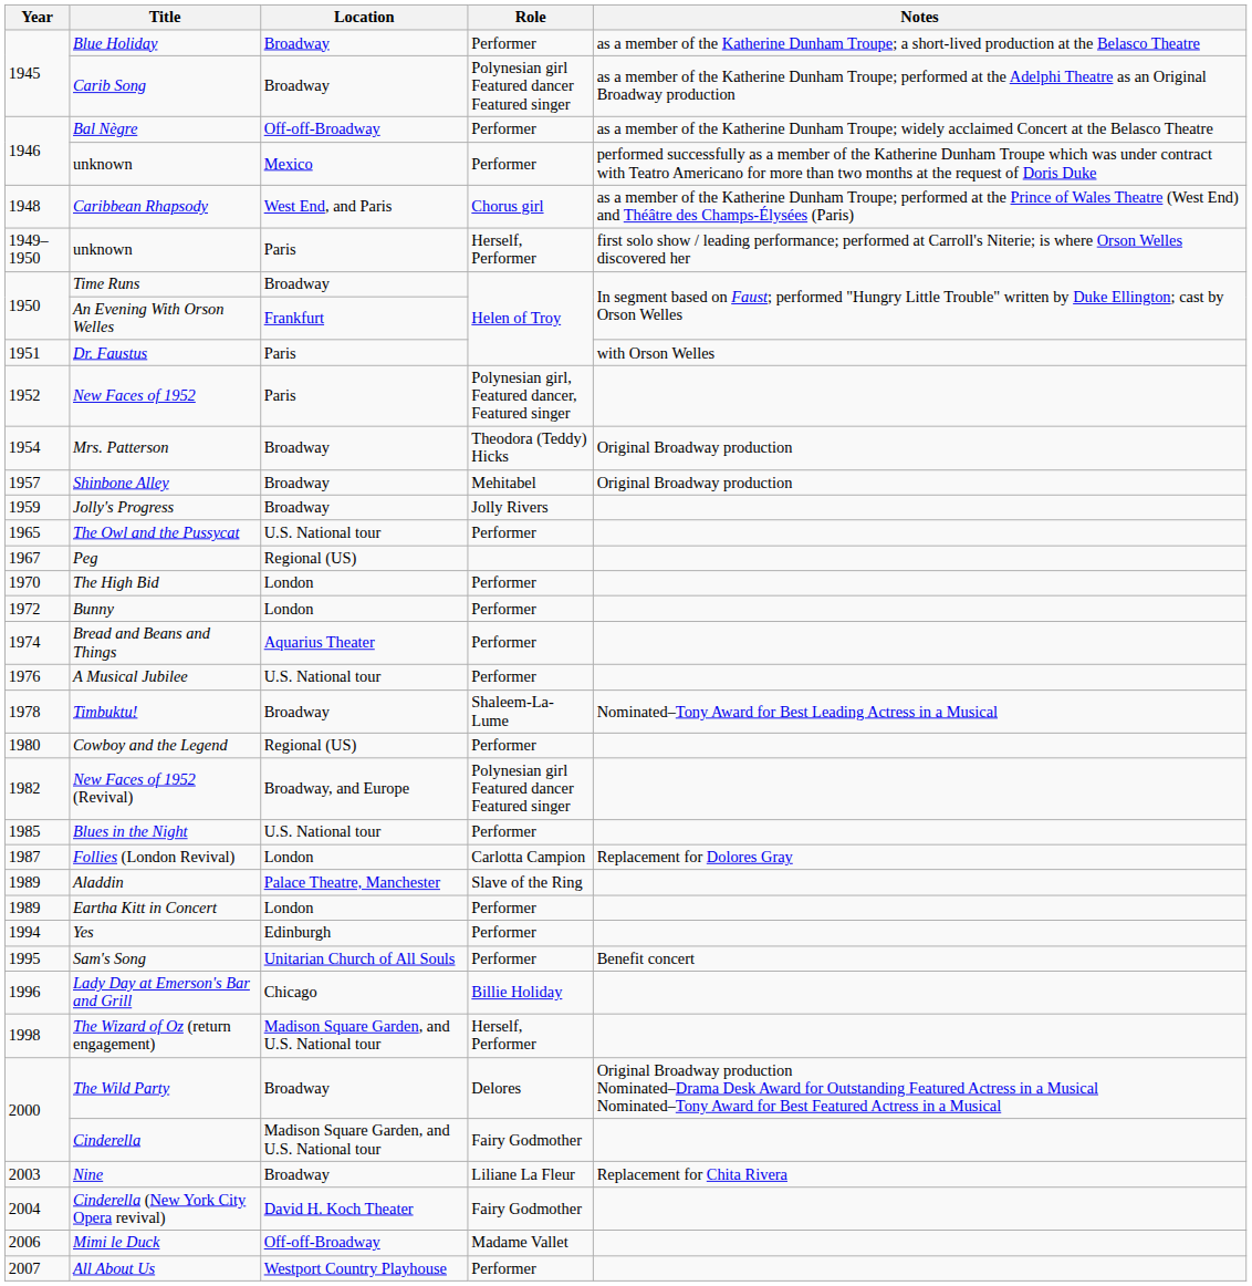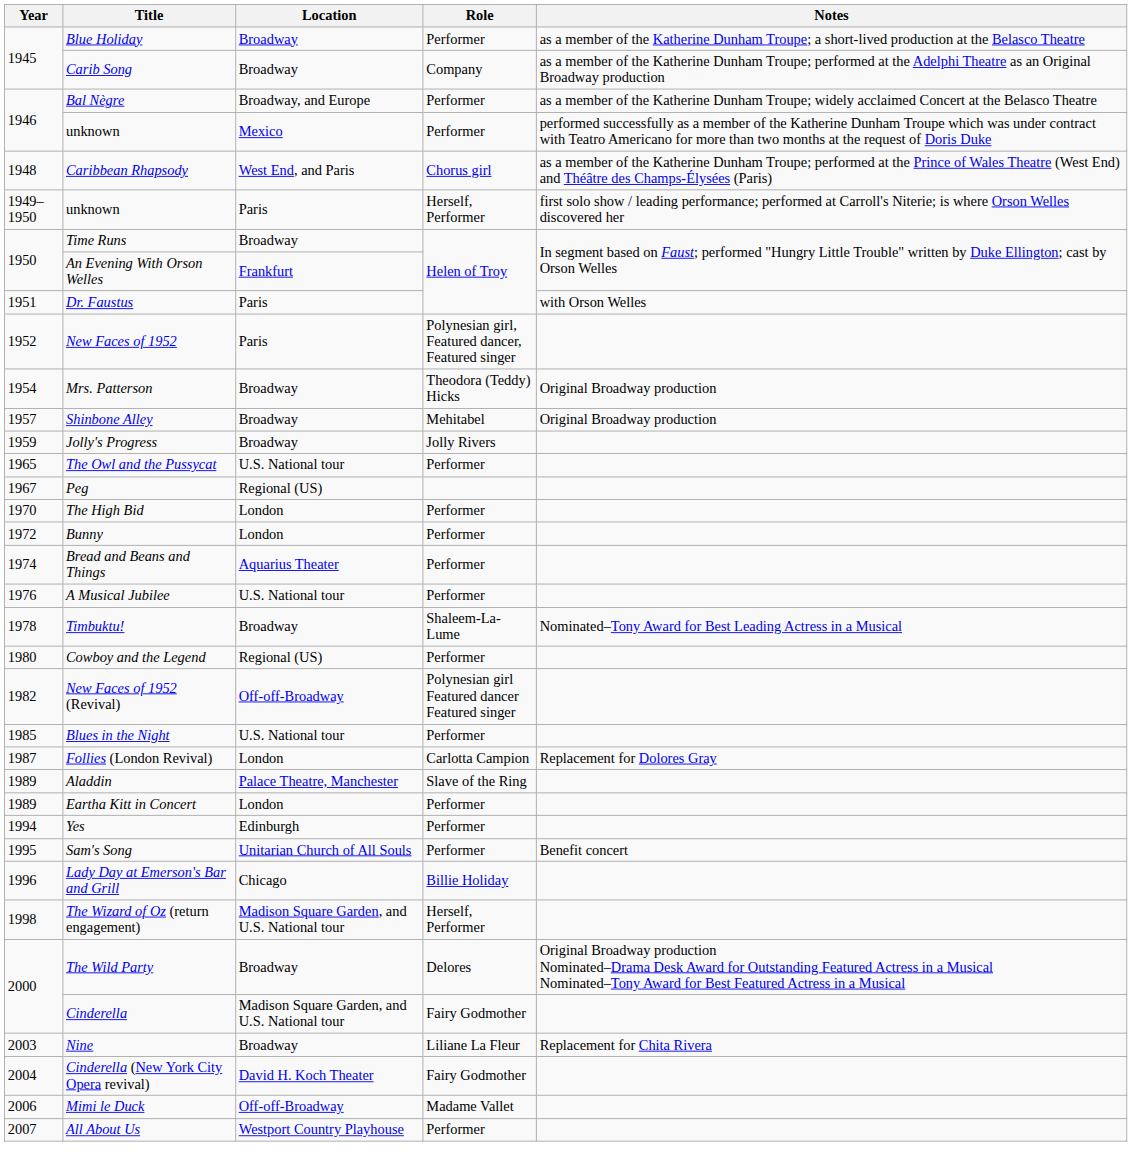Carib Song | Role: Polynesian girl Featured dancer Featured singer -> Company
Bal Nègre | Location: Off-off-Broadway -> Broadway, and Europe
New Faces of 1952 (Revival) | Location: Broadway, and Europe -> Off-off-Broadway
